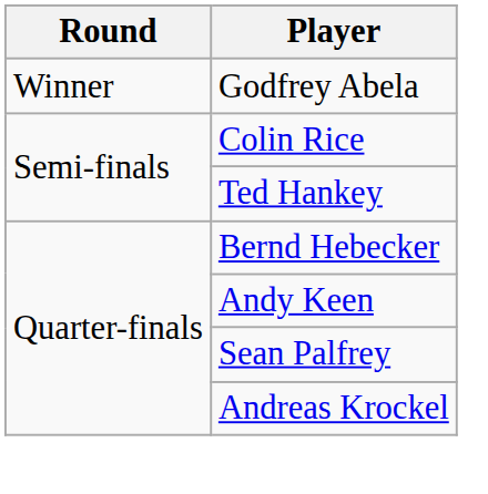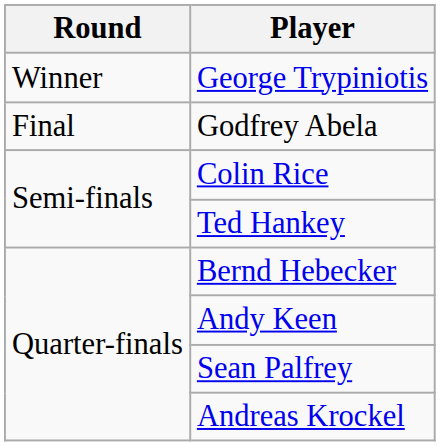+ row: Winner | George Trypiniotis
Godfrey Abela | Round: Winner -> Final
